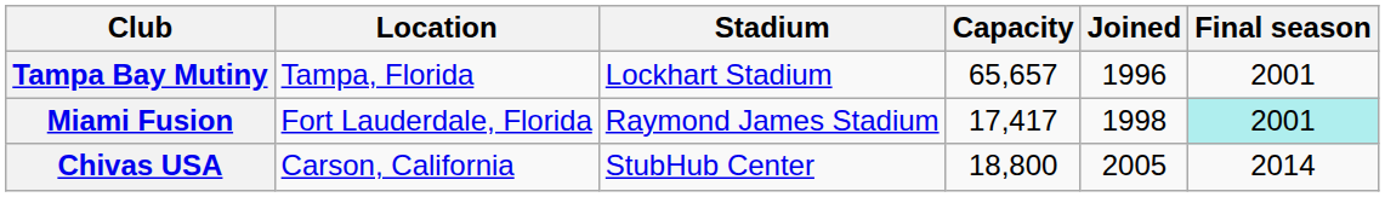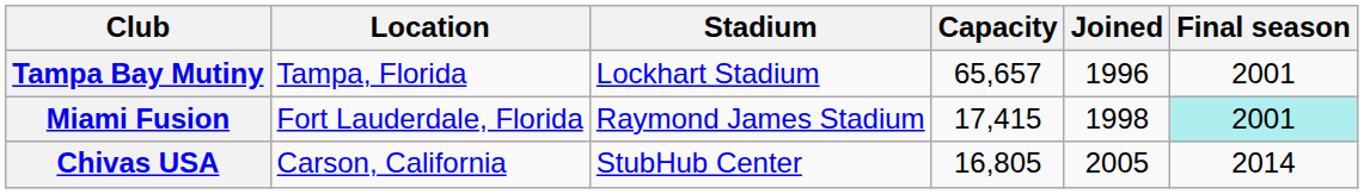Miami Fusion | Capacity: 17,417 -> 17,415
Chivas USA | Capacity: 18,800 -> 16,805
